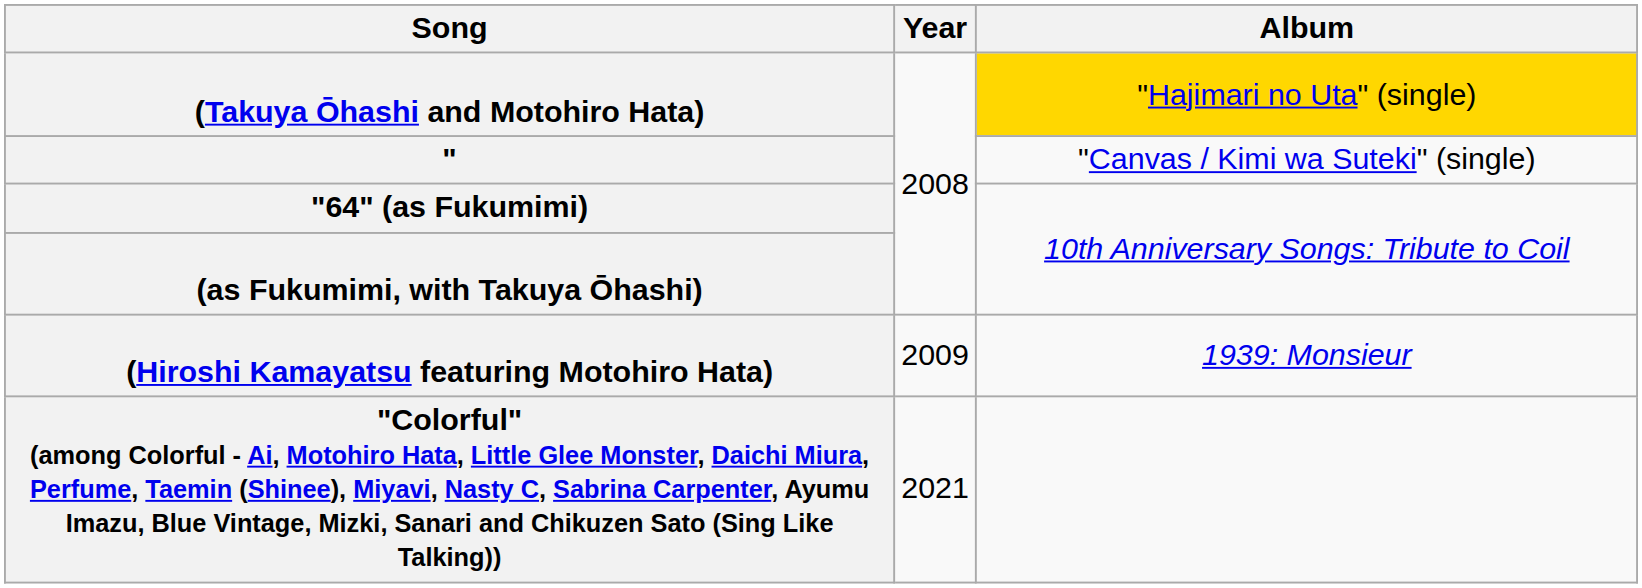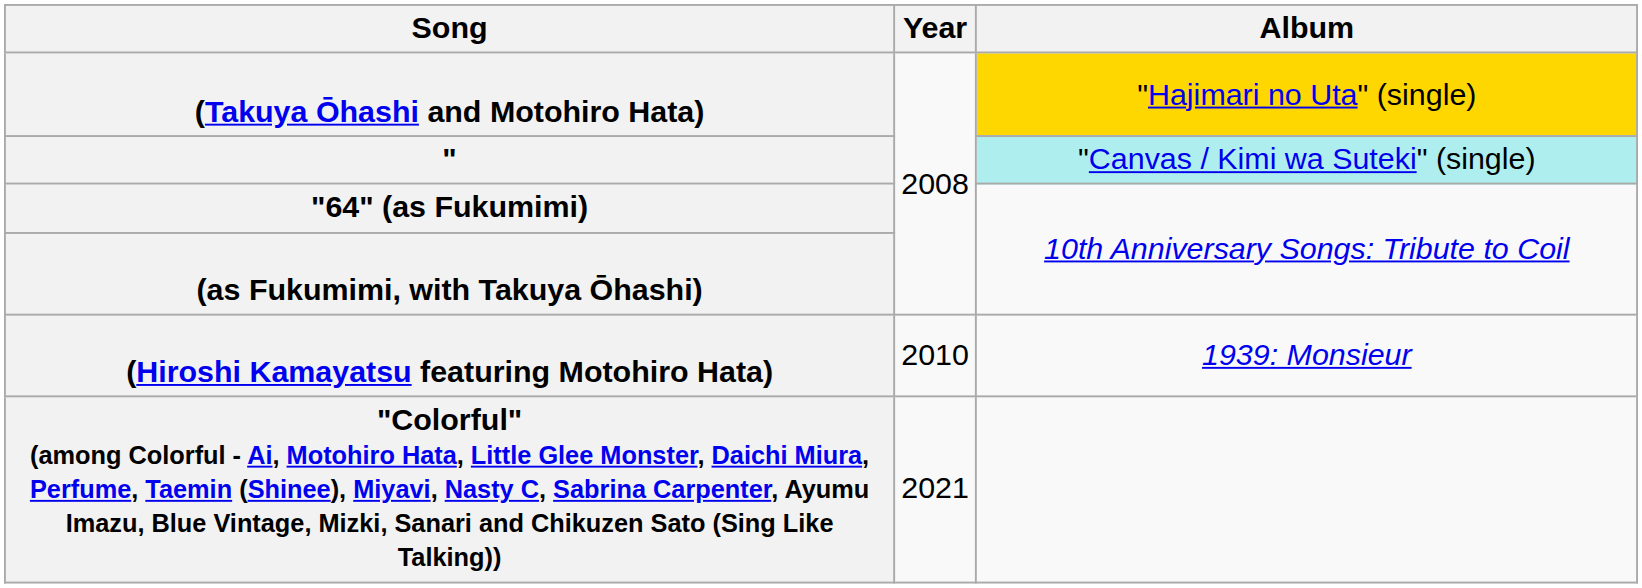" | Album: no background -> paleturquoise background
(Hiroshi Kamayatsu featuring Motohiro Hata) | Year: 2009 -> 2010
